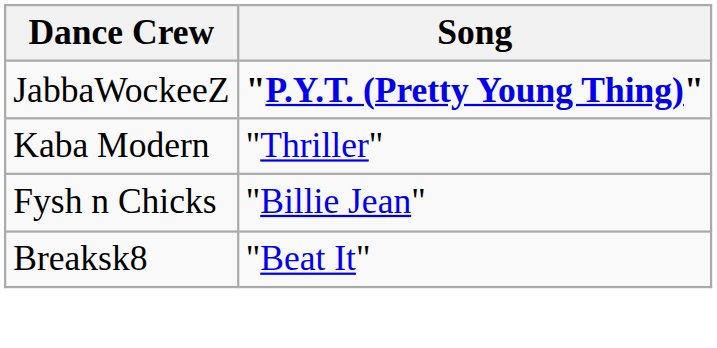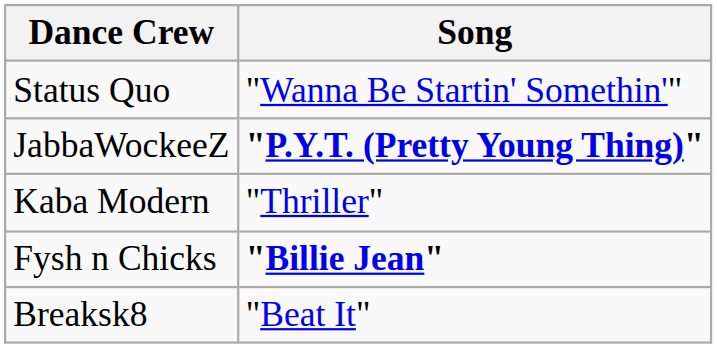+ row: Status Quo | "Wanna Be Startin' Somethin'"
Fysh n Chicks | Song: normal -> bold
